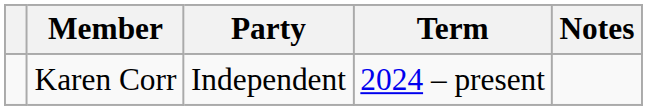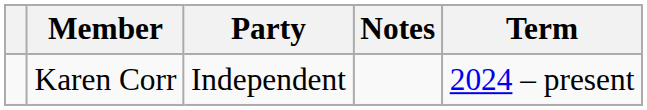columns swapped: Term <-> Notes
